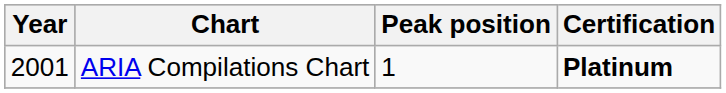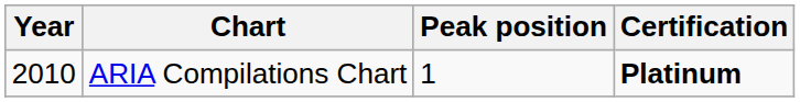ARIA Compilations Chart | Year: 2001 -> 2010
